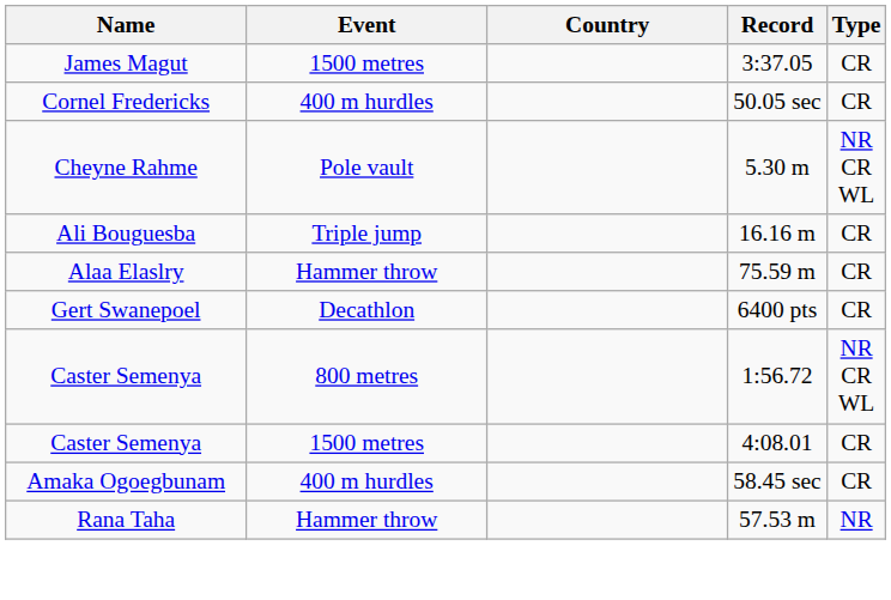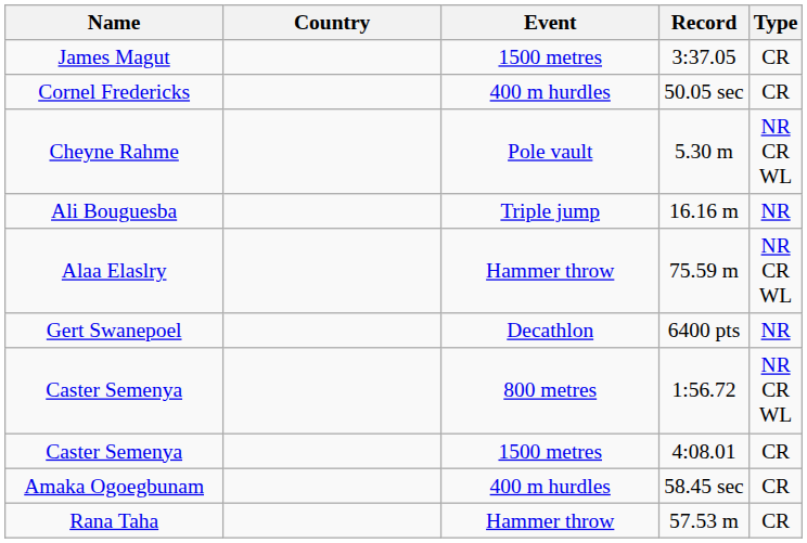columns swapped: Event <-> Country
Ali Bouguesba | Type: CR -> NR
Alaa Elaslry | Type: CR -> NR CR WL
Gert Swanepoel | Type: CR -> NR
Rana Taha | Type: NR -> CR
